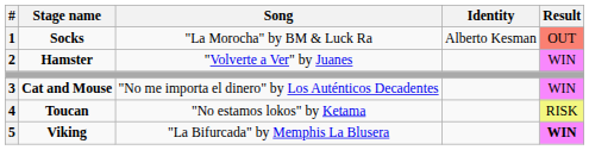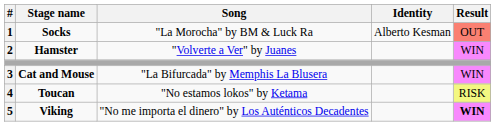Cat and Mouse | Song: "No me importa el dinero" by Los Auténticos Decadentes -> "La Bifurcada" by Memphis La Blusera
Viking | Song: "La Bifurcada" by Memphis La Blusera -> "No me importa el dinero" by Los Auténticos Decadentes
